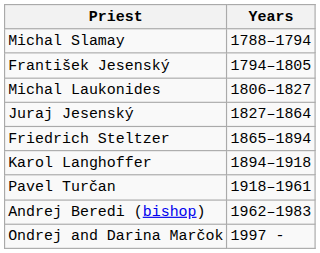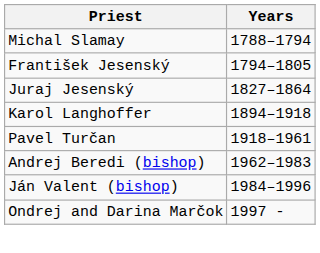- row: Michal Laukonides | 1806–1827
- row: Friedrich Steltzer | 1865–1894
+ row: Ján Valent (bishop) | 1984–1996
